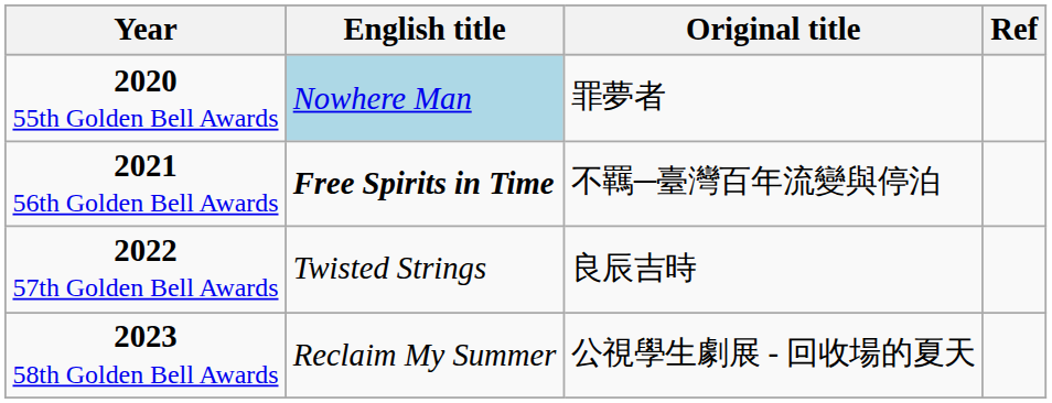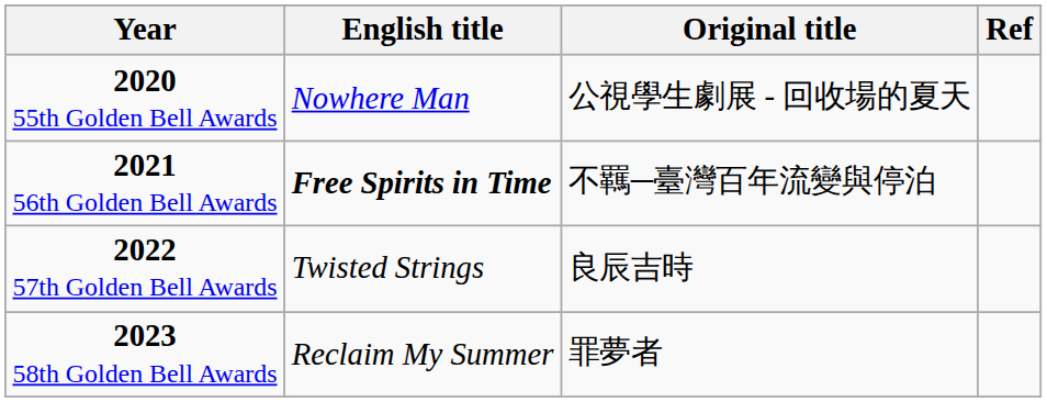2020 55th Golden Bell Awards | English title: lightblue background -> no background
2020 55th Golden Bell Awards | Original title: 罪夢者 -> 公視學生劇展 - 回收場的夏天
2023 58th Golden Bell Awards | Original title: 公視學生劇展 - 回收場的夏天 -> 罪夢者
